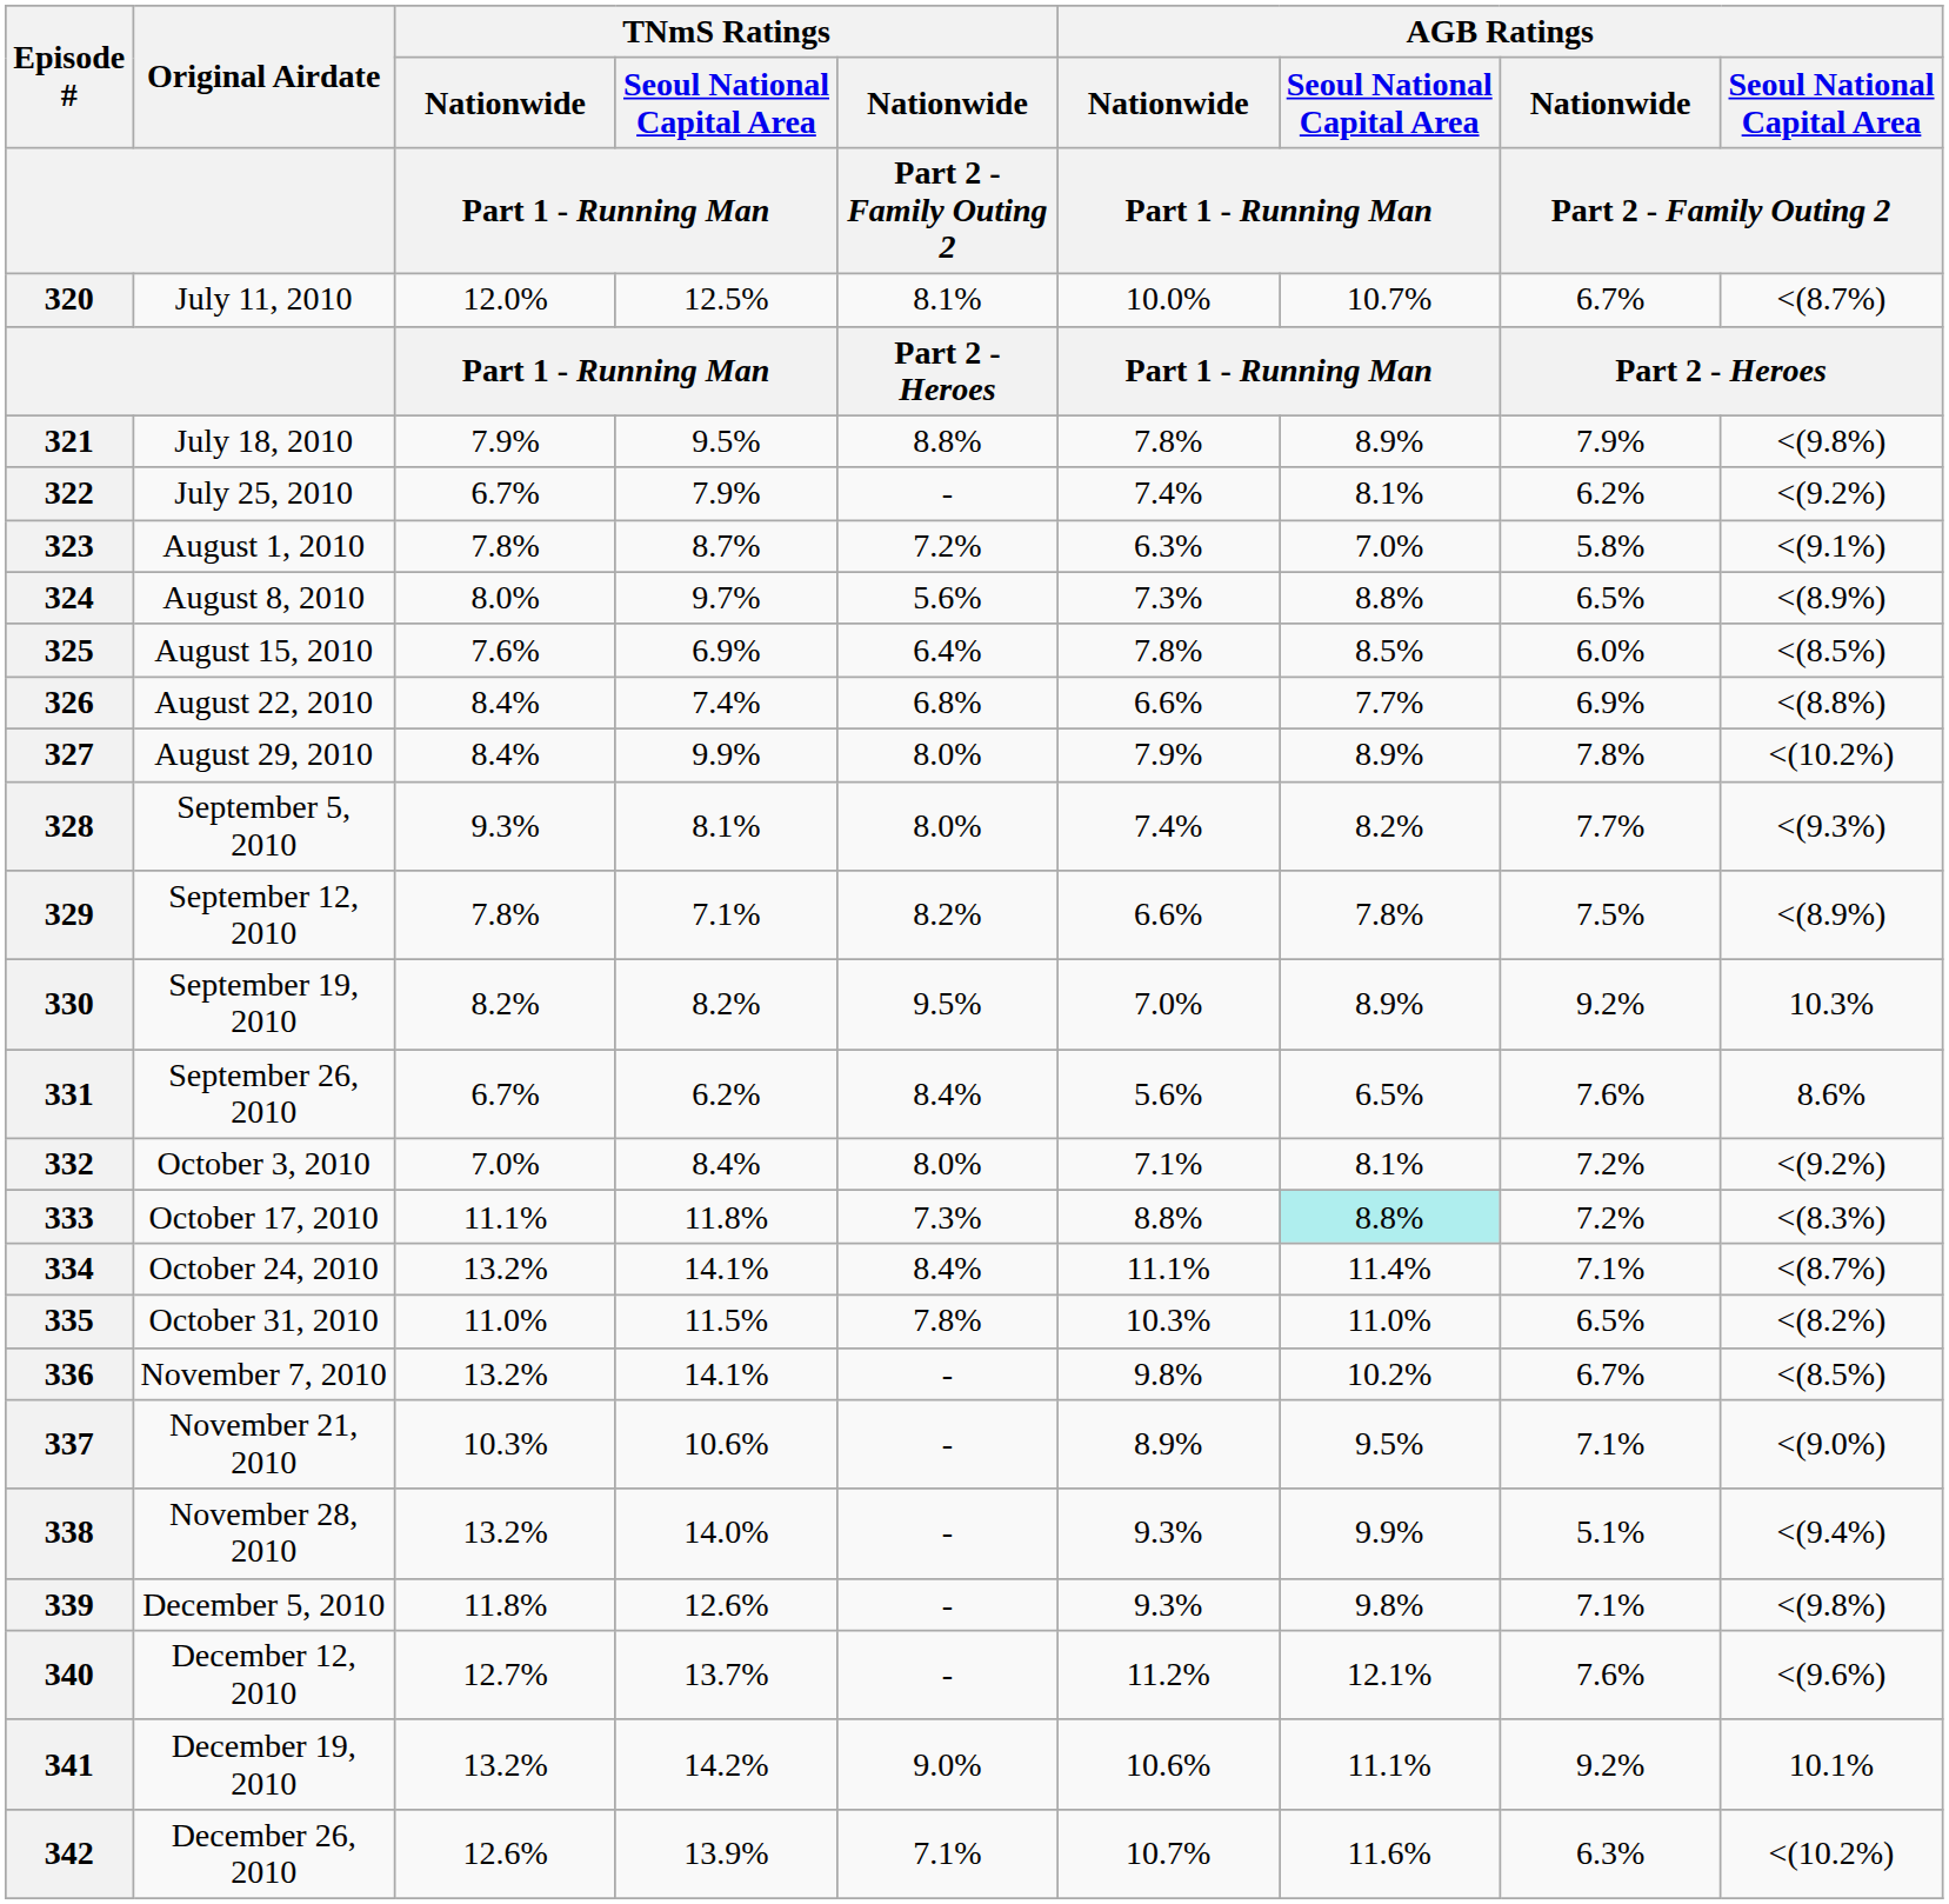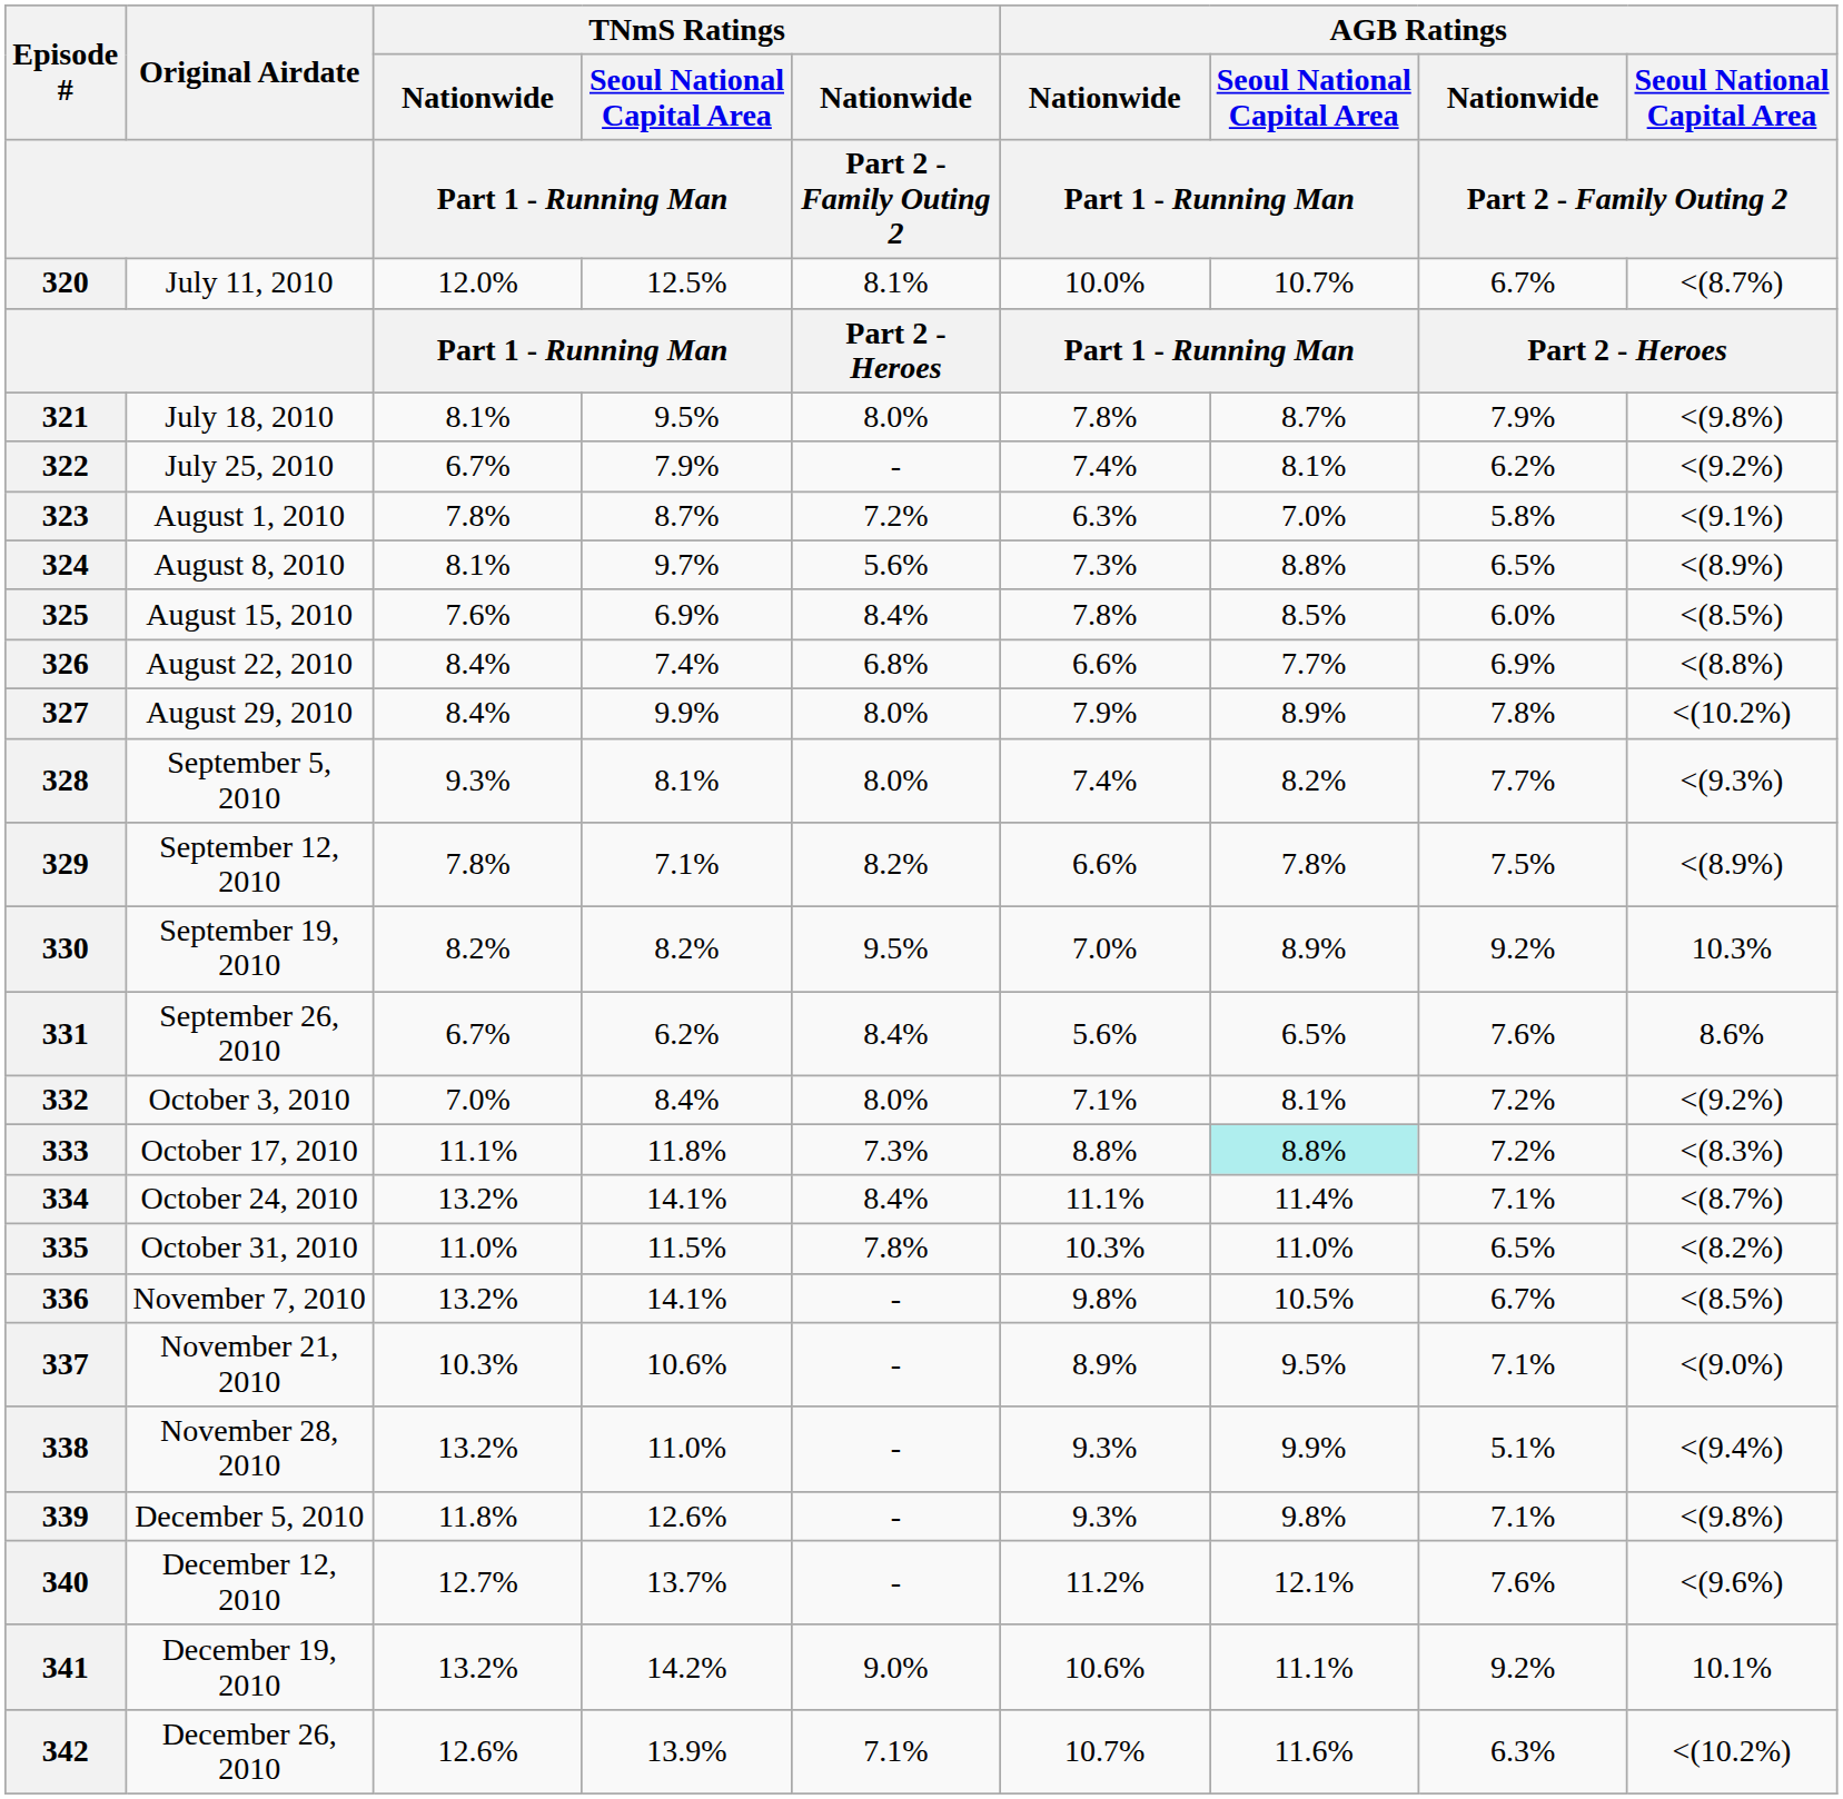321 | TNmS Ratings / Nationwide / Part 1 - Running Man: 7.9% -> 8.1%
321 | TNmS Ratings / Nationwide / Part 2 - Family Outing 2: 8.8% -> 8.0%
321 | column 7: 8.9% -> 8.7%
324 | TNmS Ratings / Nationwide / Part 1 - Running Man: 8.0% -> 8.1%
325 | TNmS Ratings / Nationwide / Part 2 - Family Outing 2: 6.4% -> 8.4%
336 | column 7: 10.2% -> 10.5%
338 | column 4: 14.0% -> 11.0%
